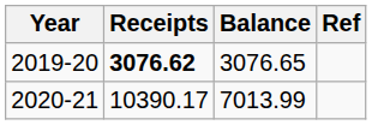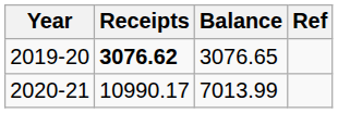2020-21 | Receipts: 10390.17 -> 10990.17
